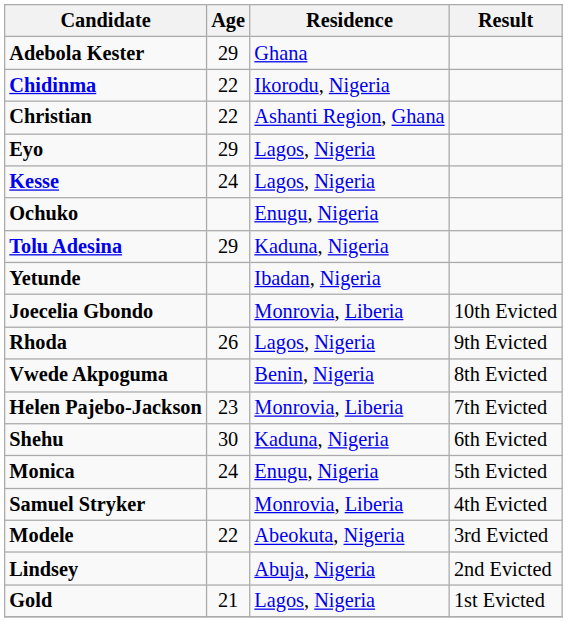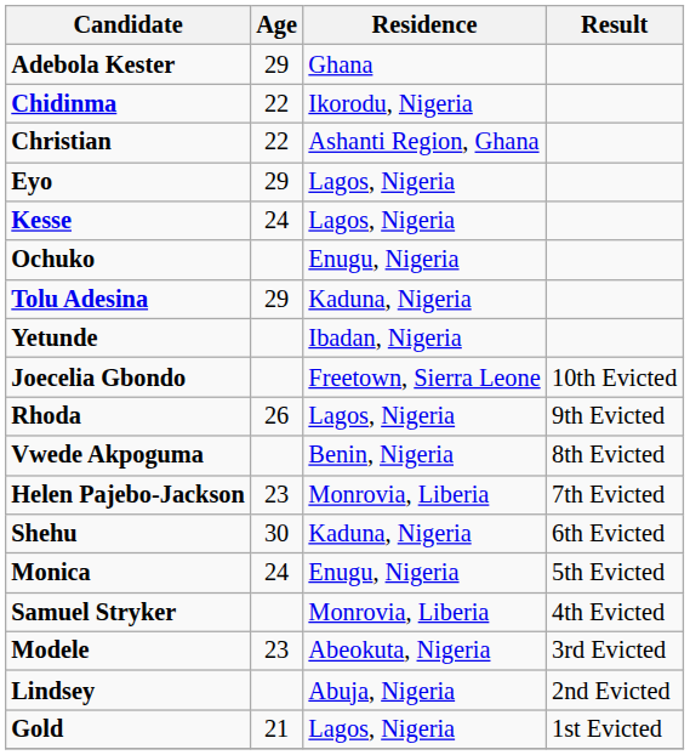Joecelia Gbondo | Residence: Monrovia, Liberia -> Freetown, Sierra Leone
Modele | Age: 22 -> 23
